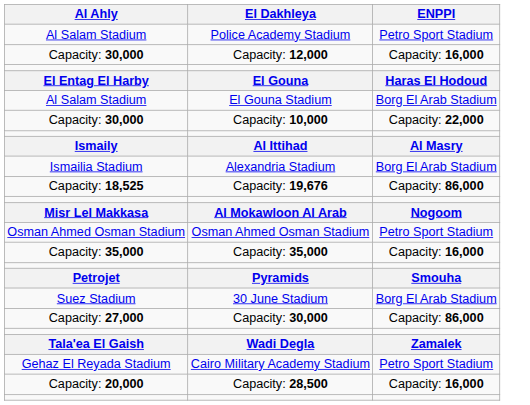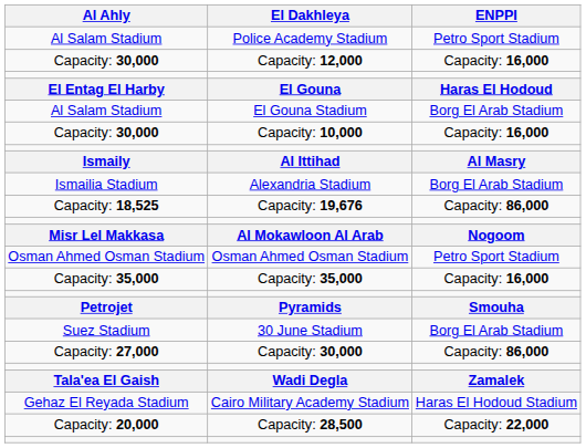Capacity: 10,000 | ENPPI: Capacity: 22,000 -> Capacity: 16,000
Cairo Military Academy Stadium | ENPPI: Petro Sport Stadium -> Haras El Hodoud Stadium
Capacity: 28,500 | ENPPI: Capacity: 16,000 -> Capacity: 22,000
